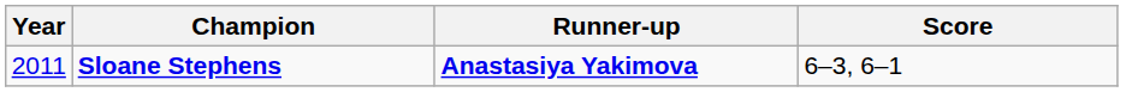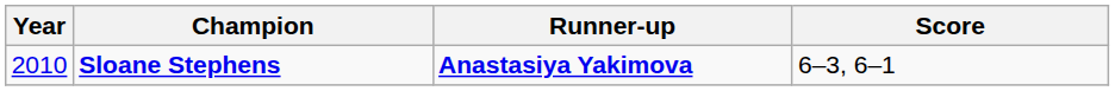Sloane Stephens | Year: 2011 -> 2010
